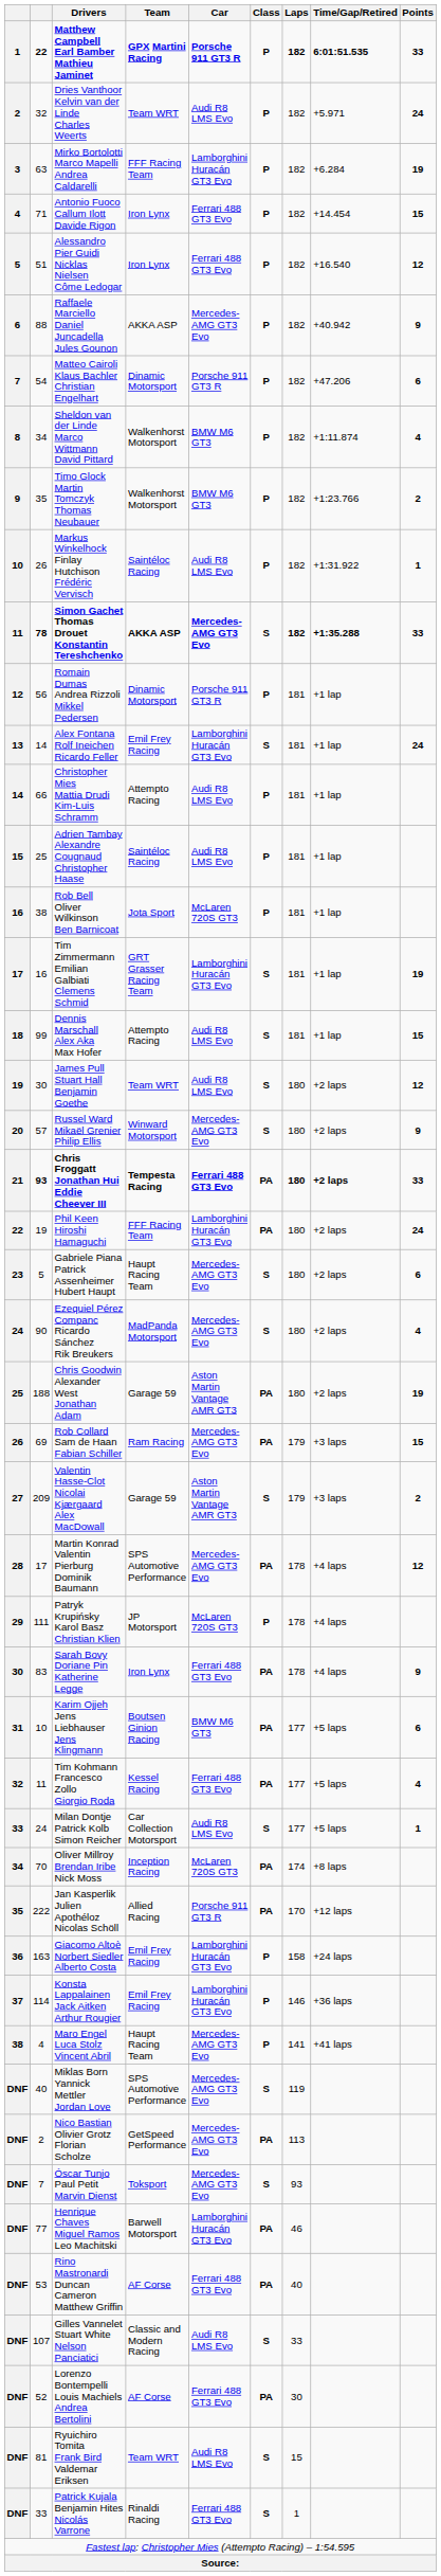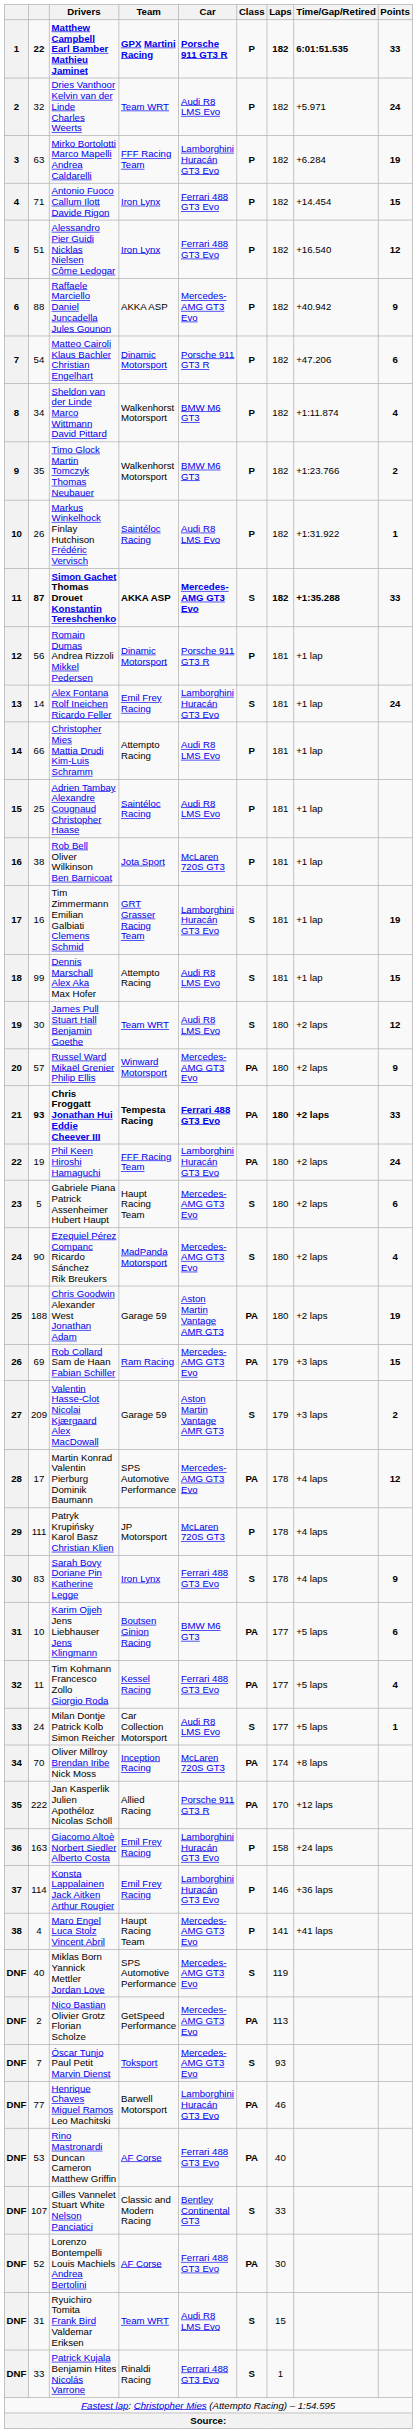Simon Gachet Thomas Drouet Konstantin Tereshchenko | column 2: 78 -> 87
Russel Ward Mikaël Grenier Philip Ellis | Class: S -> PA
Sarah Bovy Doriane Pin Katherine Legge | Class: PA -> S
Gilles Vannelet Stuart White Nelson Panciatici | Car: Audi R8 LMS Evo -> Bentley Continental GT3
Ryuichiro Tomita Frank Bird Valdemar Eriksen | column 2: 81 -> 31
